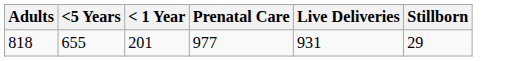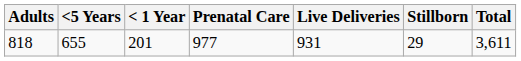+ column: Total | 3,611
